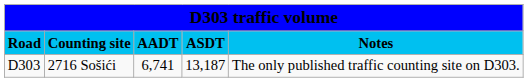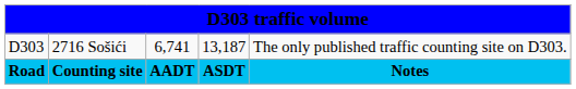rows swapped: Road <-> D303
